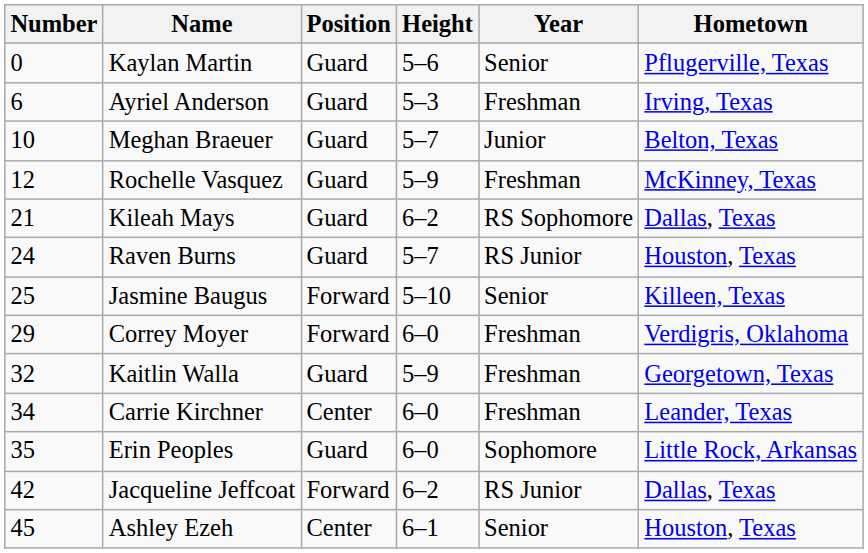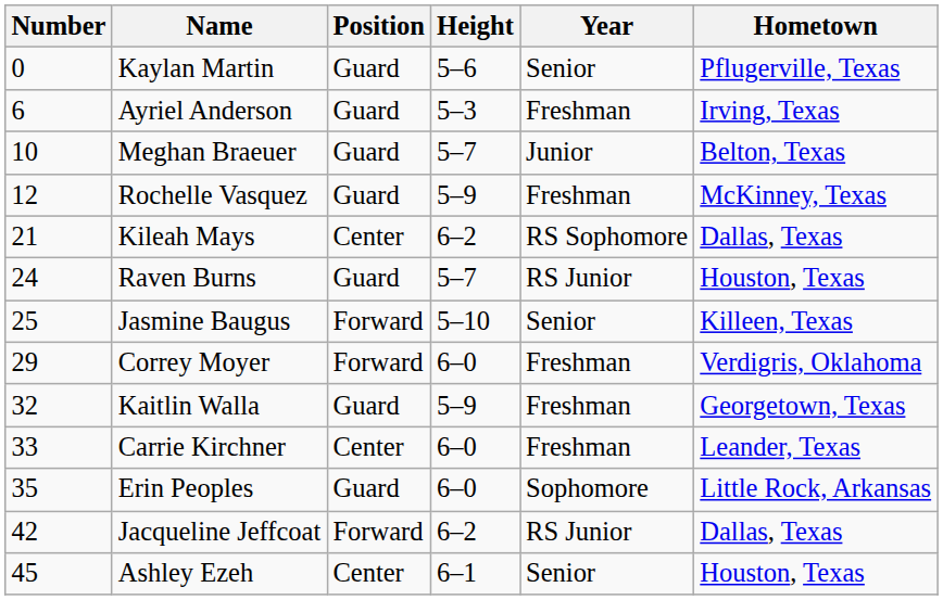Kileah Mays | Position: Guard -> Center
Carrie Kirchner | Number: 34 -> 33
